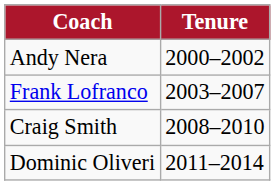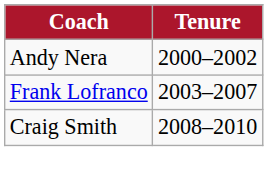- row: Dominic Oliveri | 2011–2014
